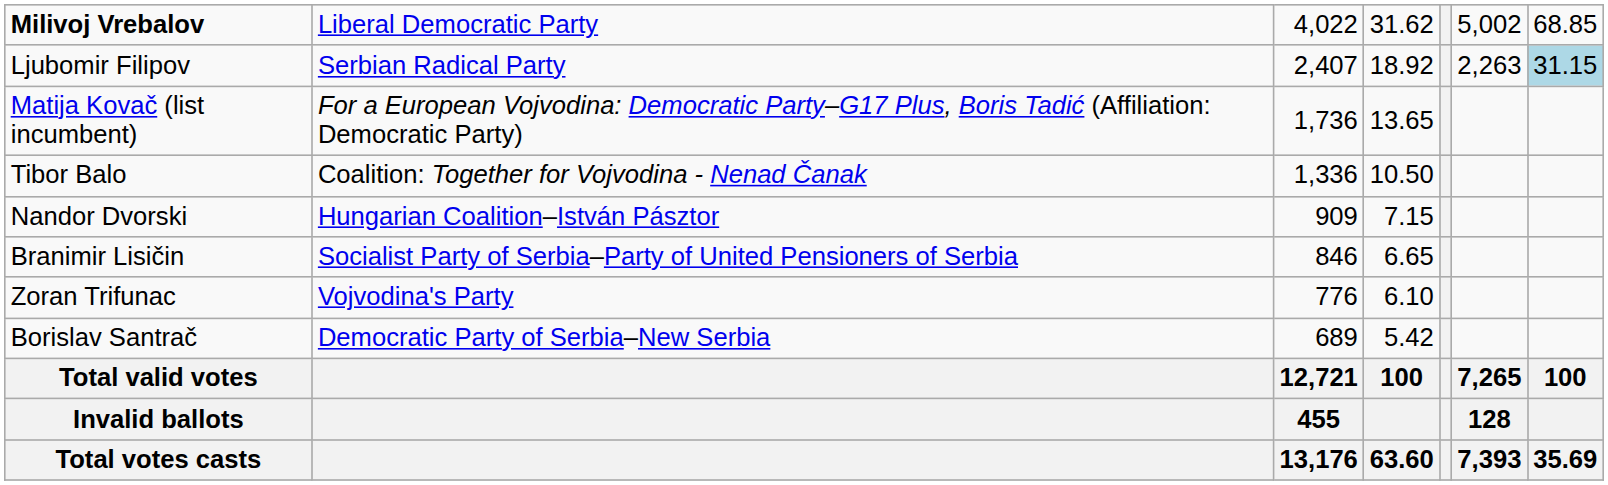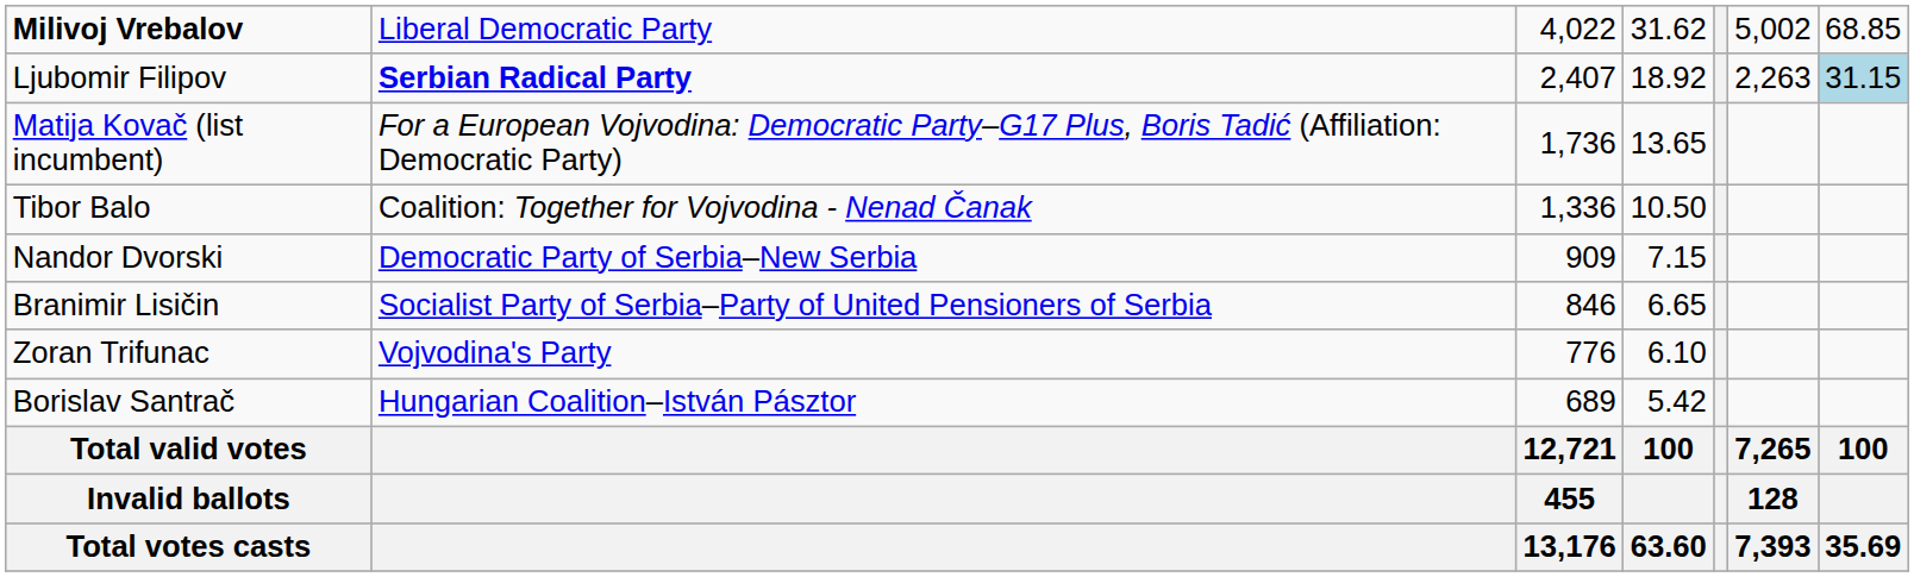Ljubomir Filipov | column 2: normal -> bold
Nandor Dvorski | column 2: Hungarian Coalition–István Pásztor -> Democratic Party of Serbia–New Serbia
Borislav Santrač | column 2: Democratic Party of Serbia–New Serbia -> Hungarian Coalition–István Pásztor
